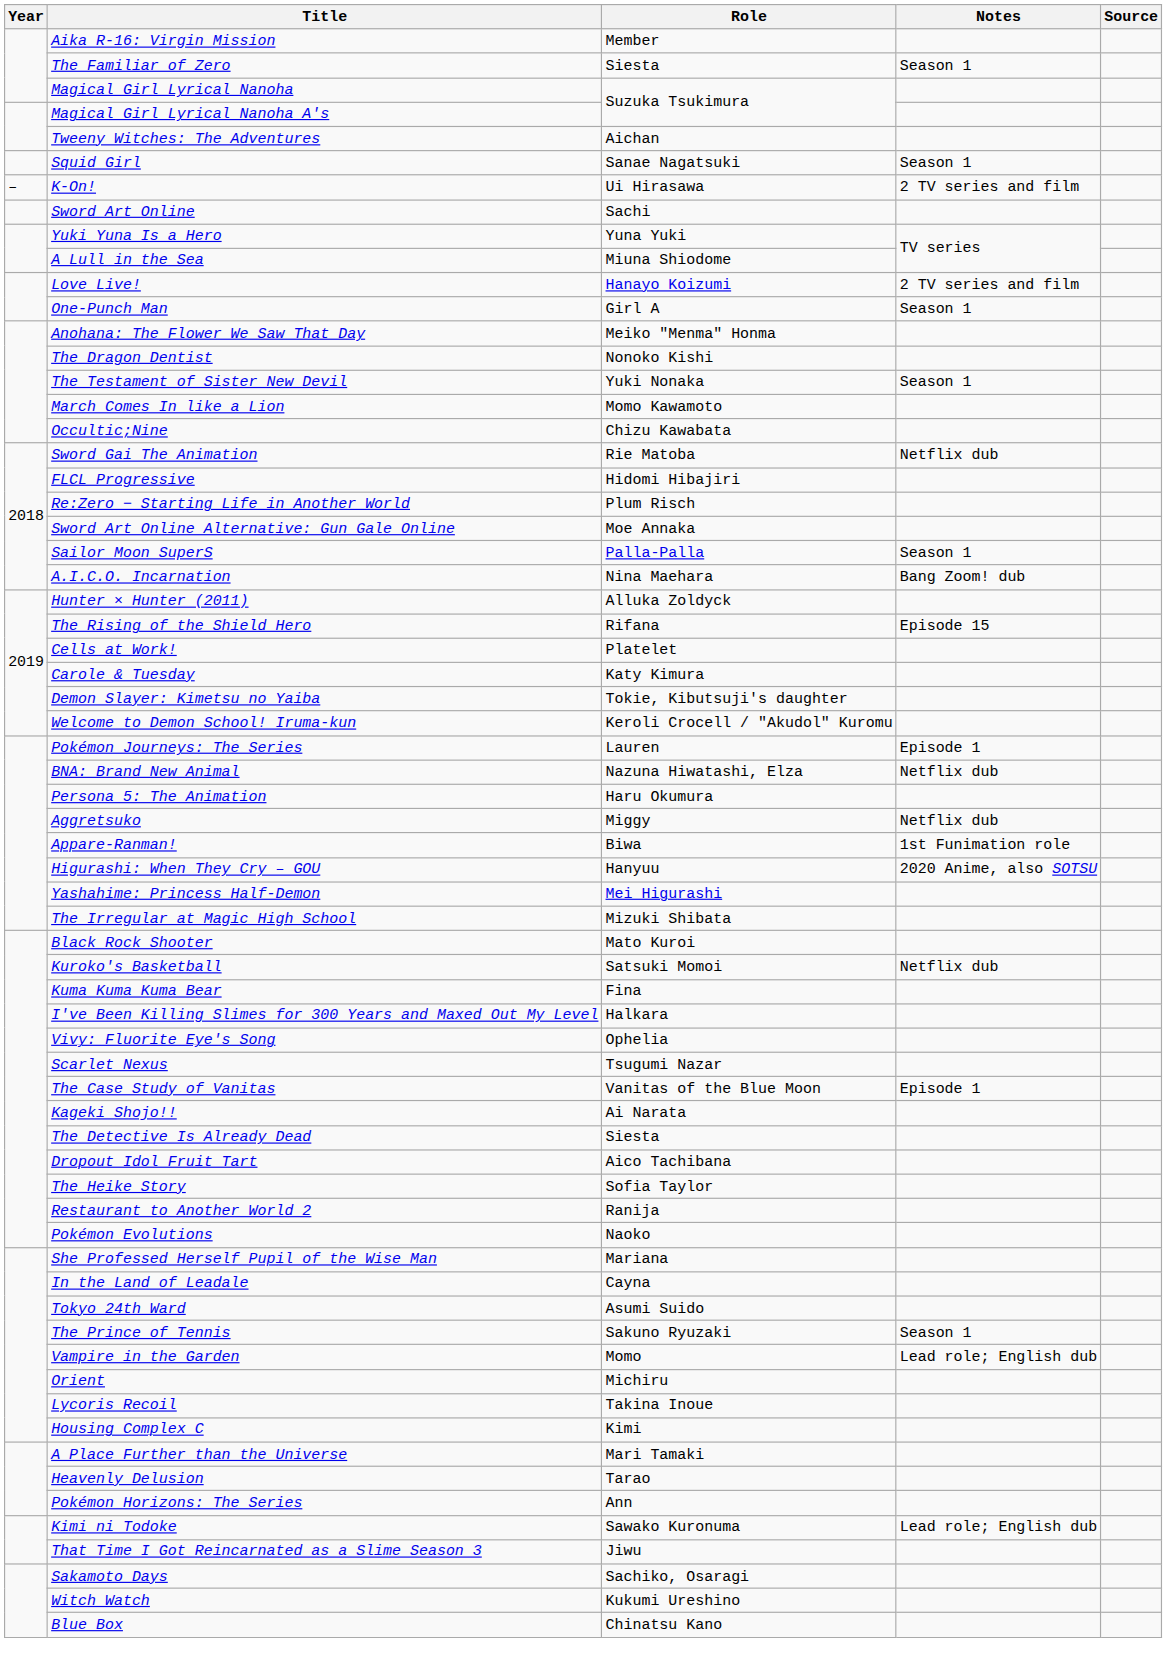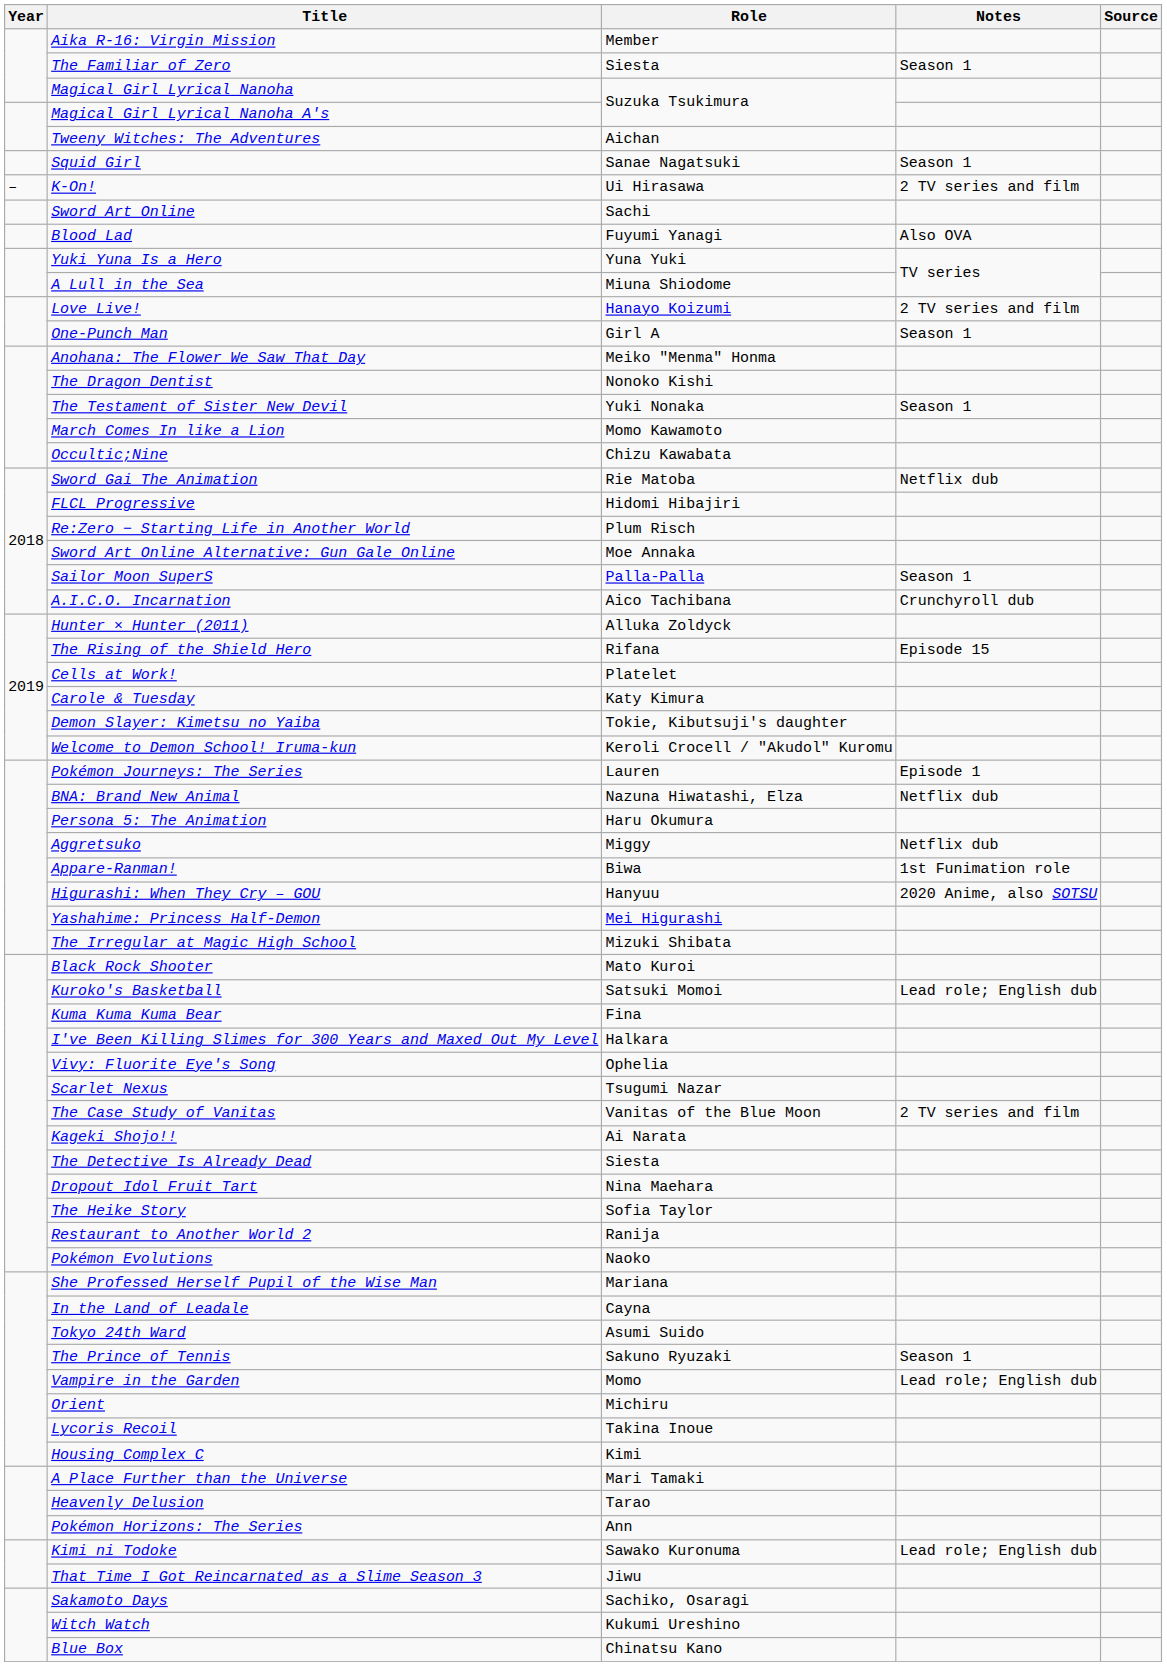+ row: Blood Lad | Fuyumi Yanagi | Also OVA
A.I.C.O. Incarnation | Role: Nina Maehara -> Aico Tachibana
A.I.C.O. Incarnation | Notes: Bang Zoom! dub -> Crunchyroll dub
Kuroko's Basketball | Notes: Netflix dub -> Lead role; English dub
The Case Study of Vanitas | Notes: Episode 1 -> 2 TV series and film
Dropout Idol Fruit Tart | Role: Aico Tachibana -> Nina Maehara
